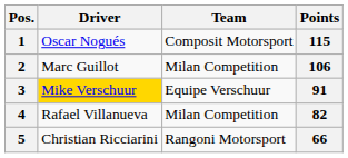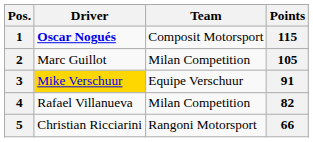1 | Driver: normal -> bold
2 | Points: 106 -> 105
